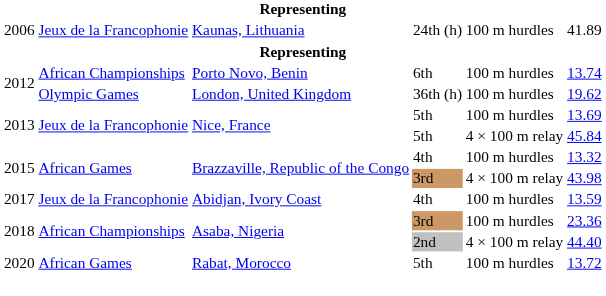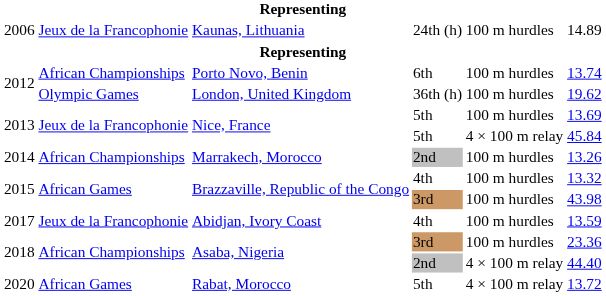Kaunas, Lithuania | column 6: 41.89 -> 14.89
+ row: 2014 | African Championships | Marrakech, Morocco | 2nd | 100 m hurdles | 13.26
Brazzaville, Republic of the Congo / 3rd | column 5: 4 × 100 m relay -> 100 m hurdles
Rabat, Morocco | column 5: 100 m hurdles -> 4 × 100 m relay
